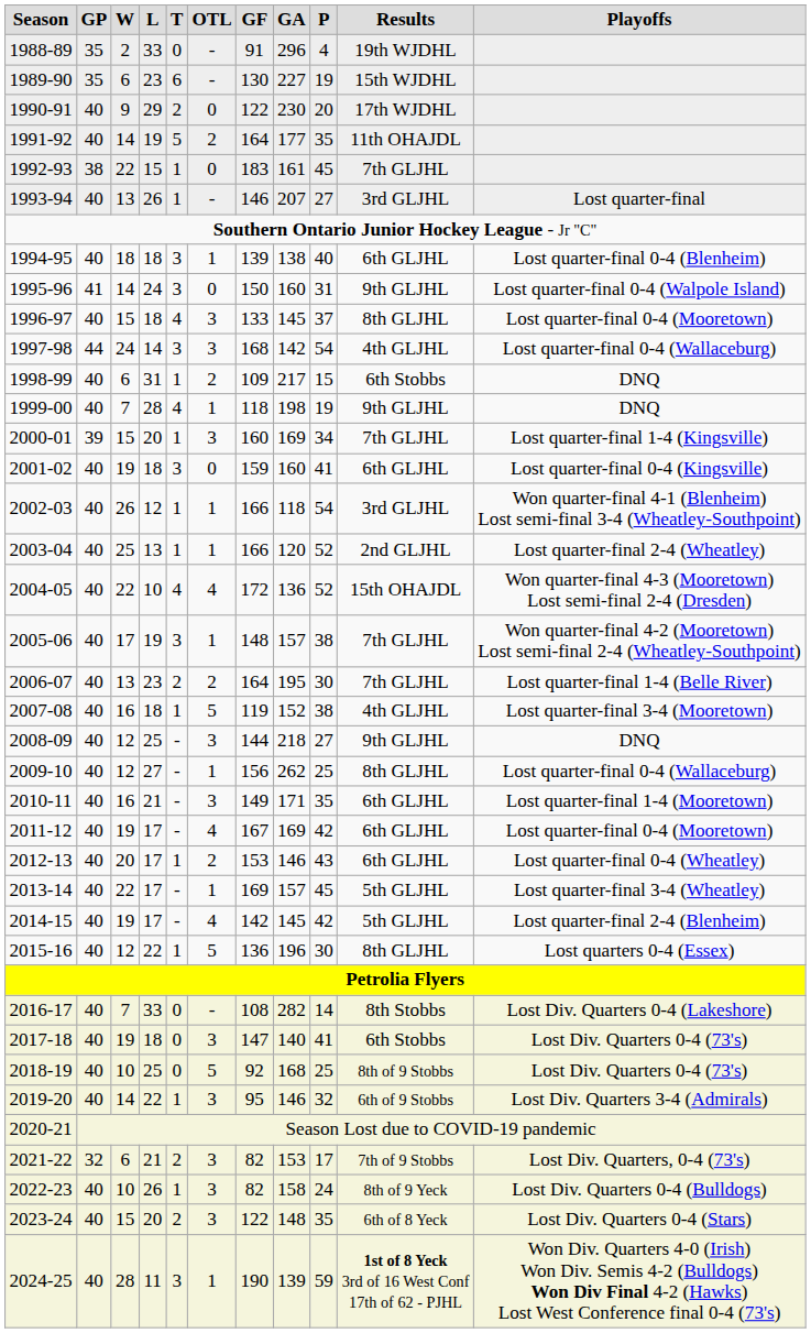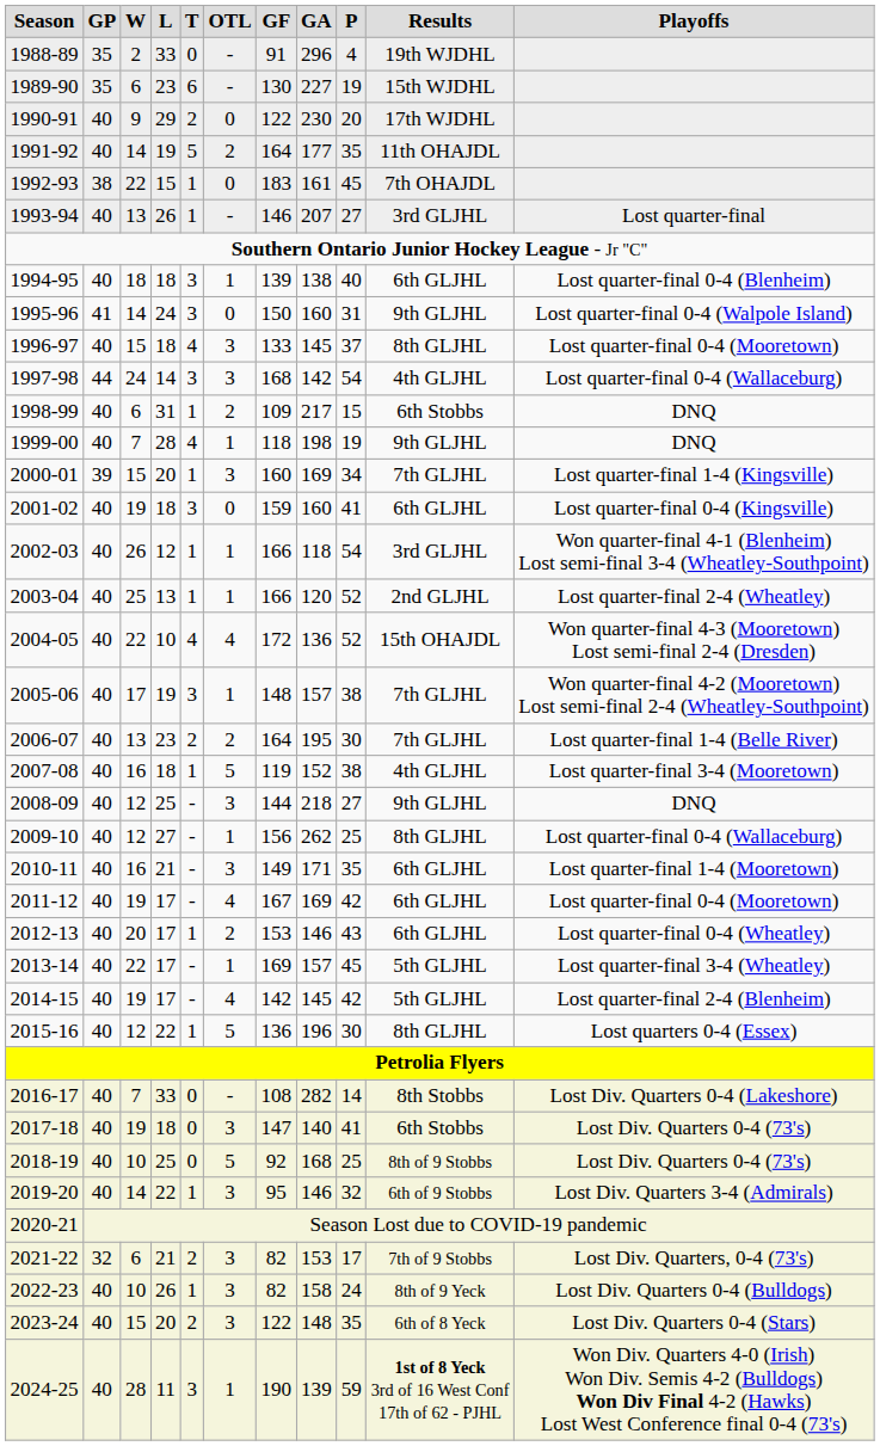1992-93 | Results: 7th GLJHL -> 7th OHAJDL
